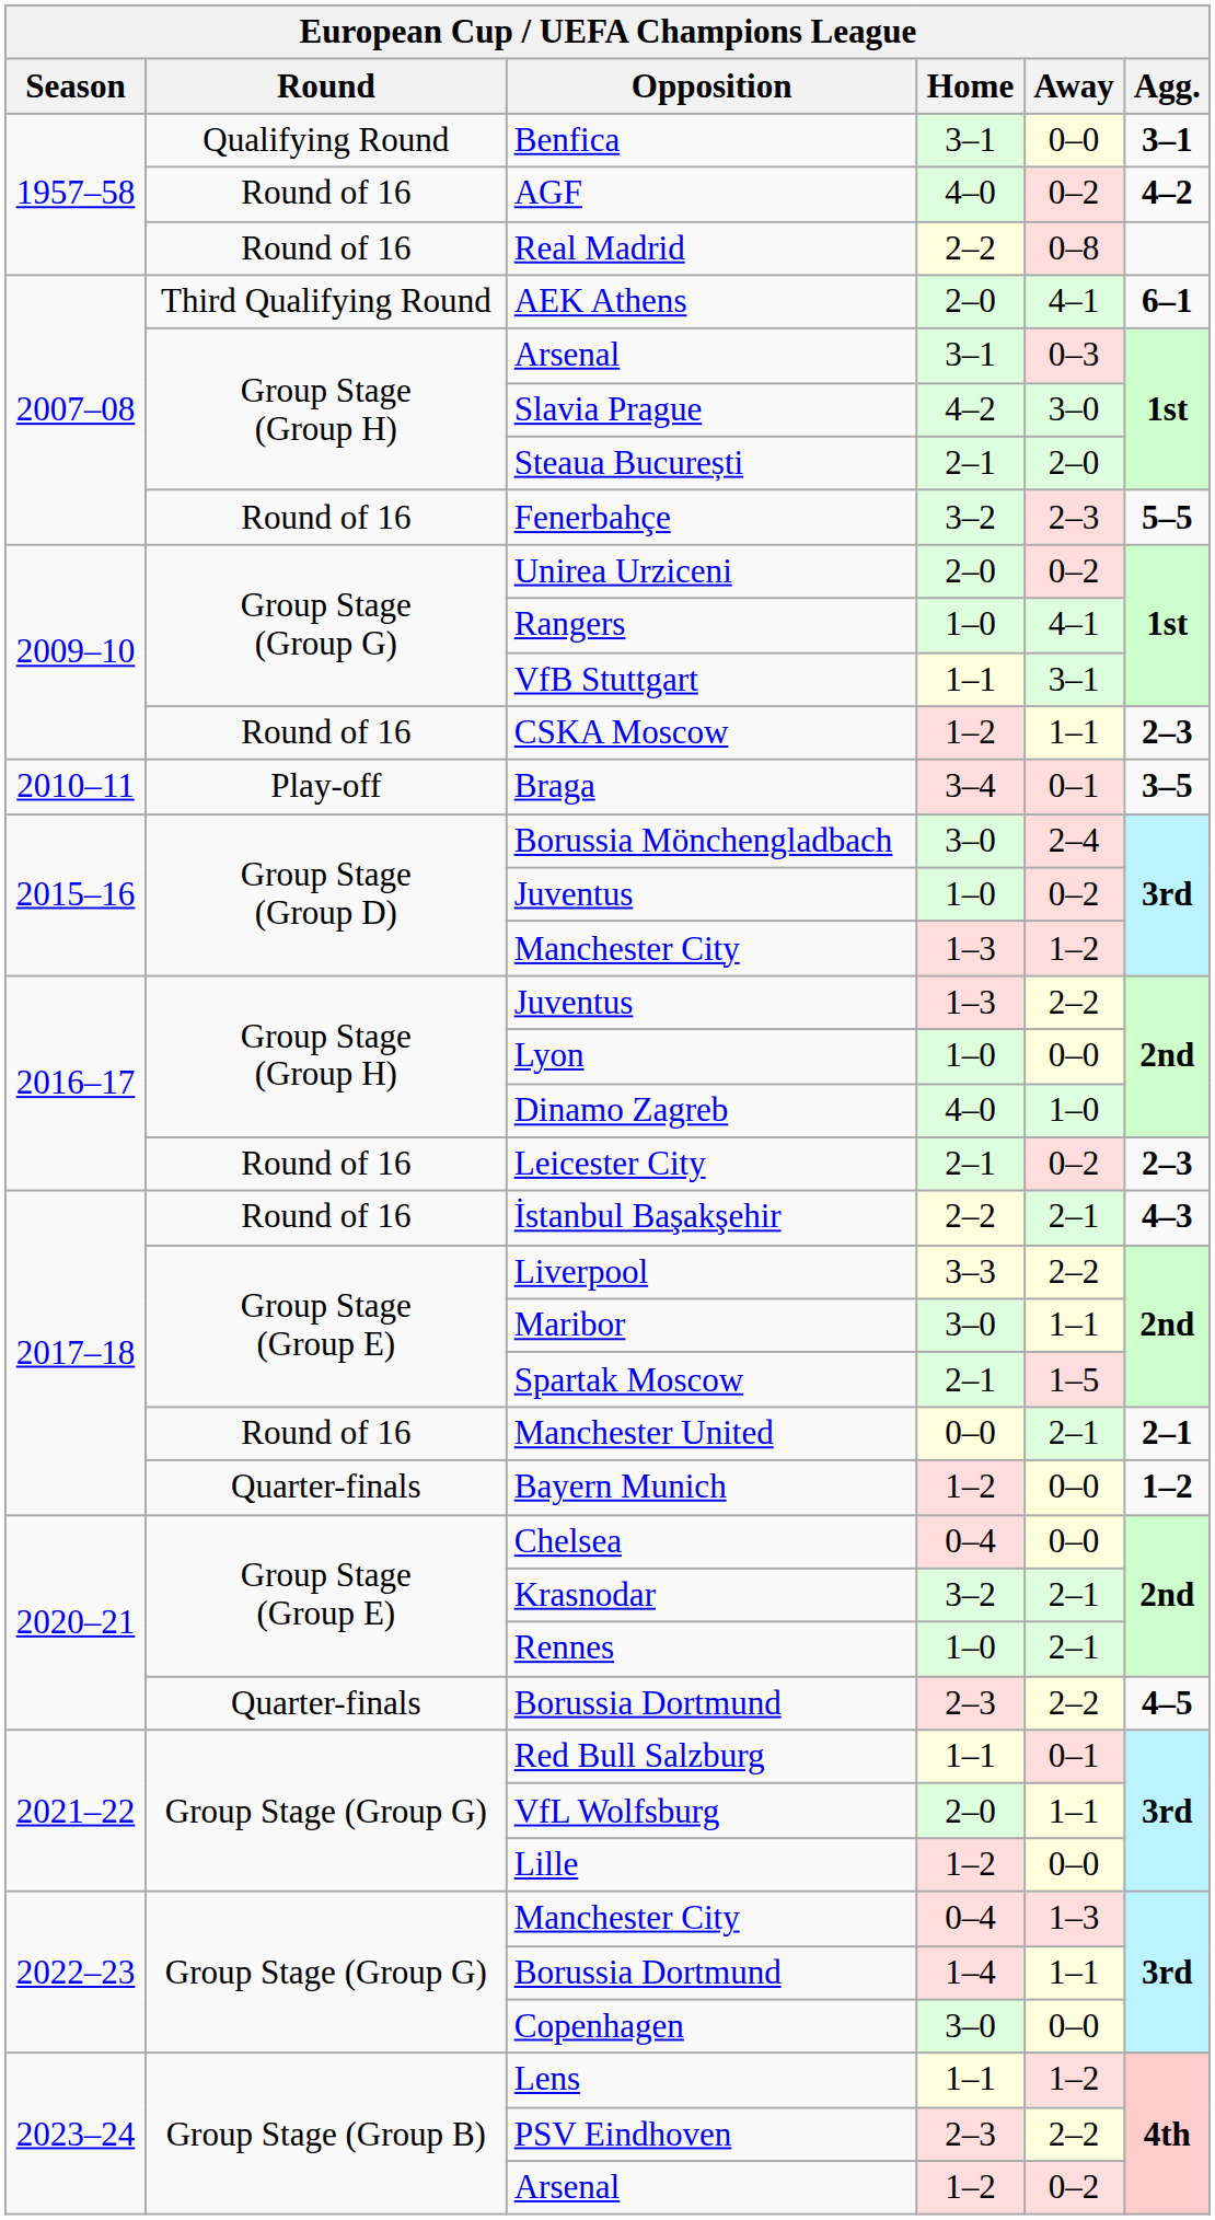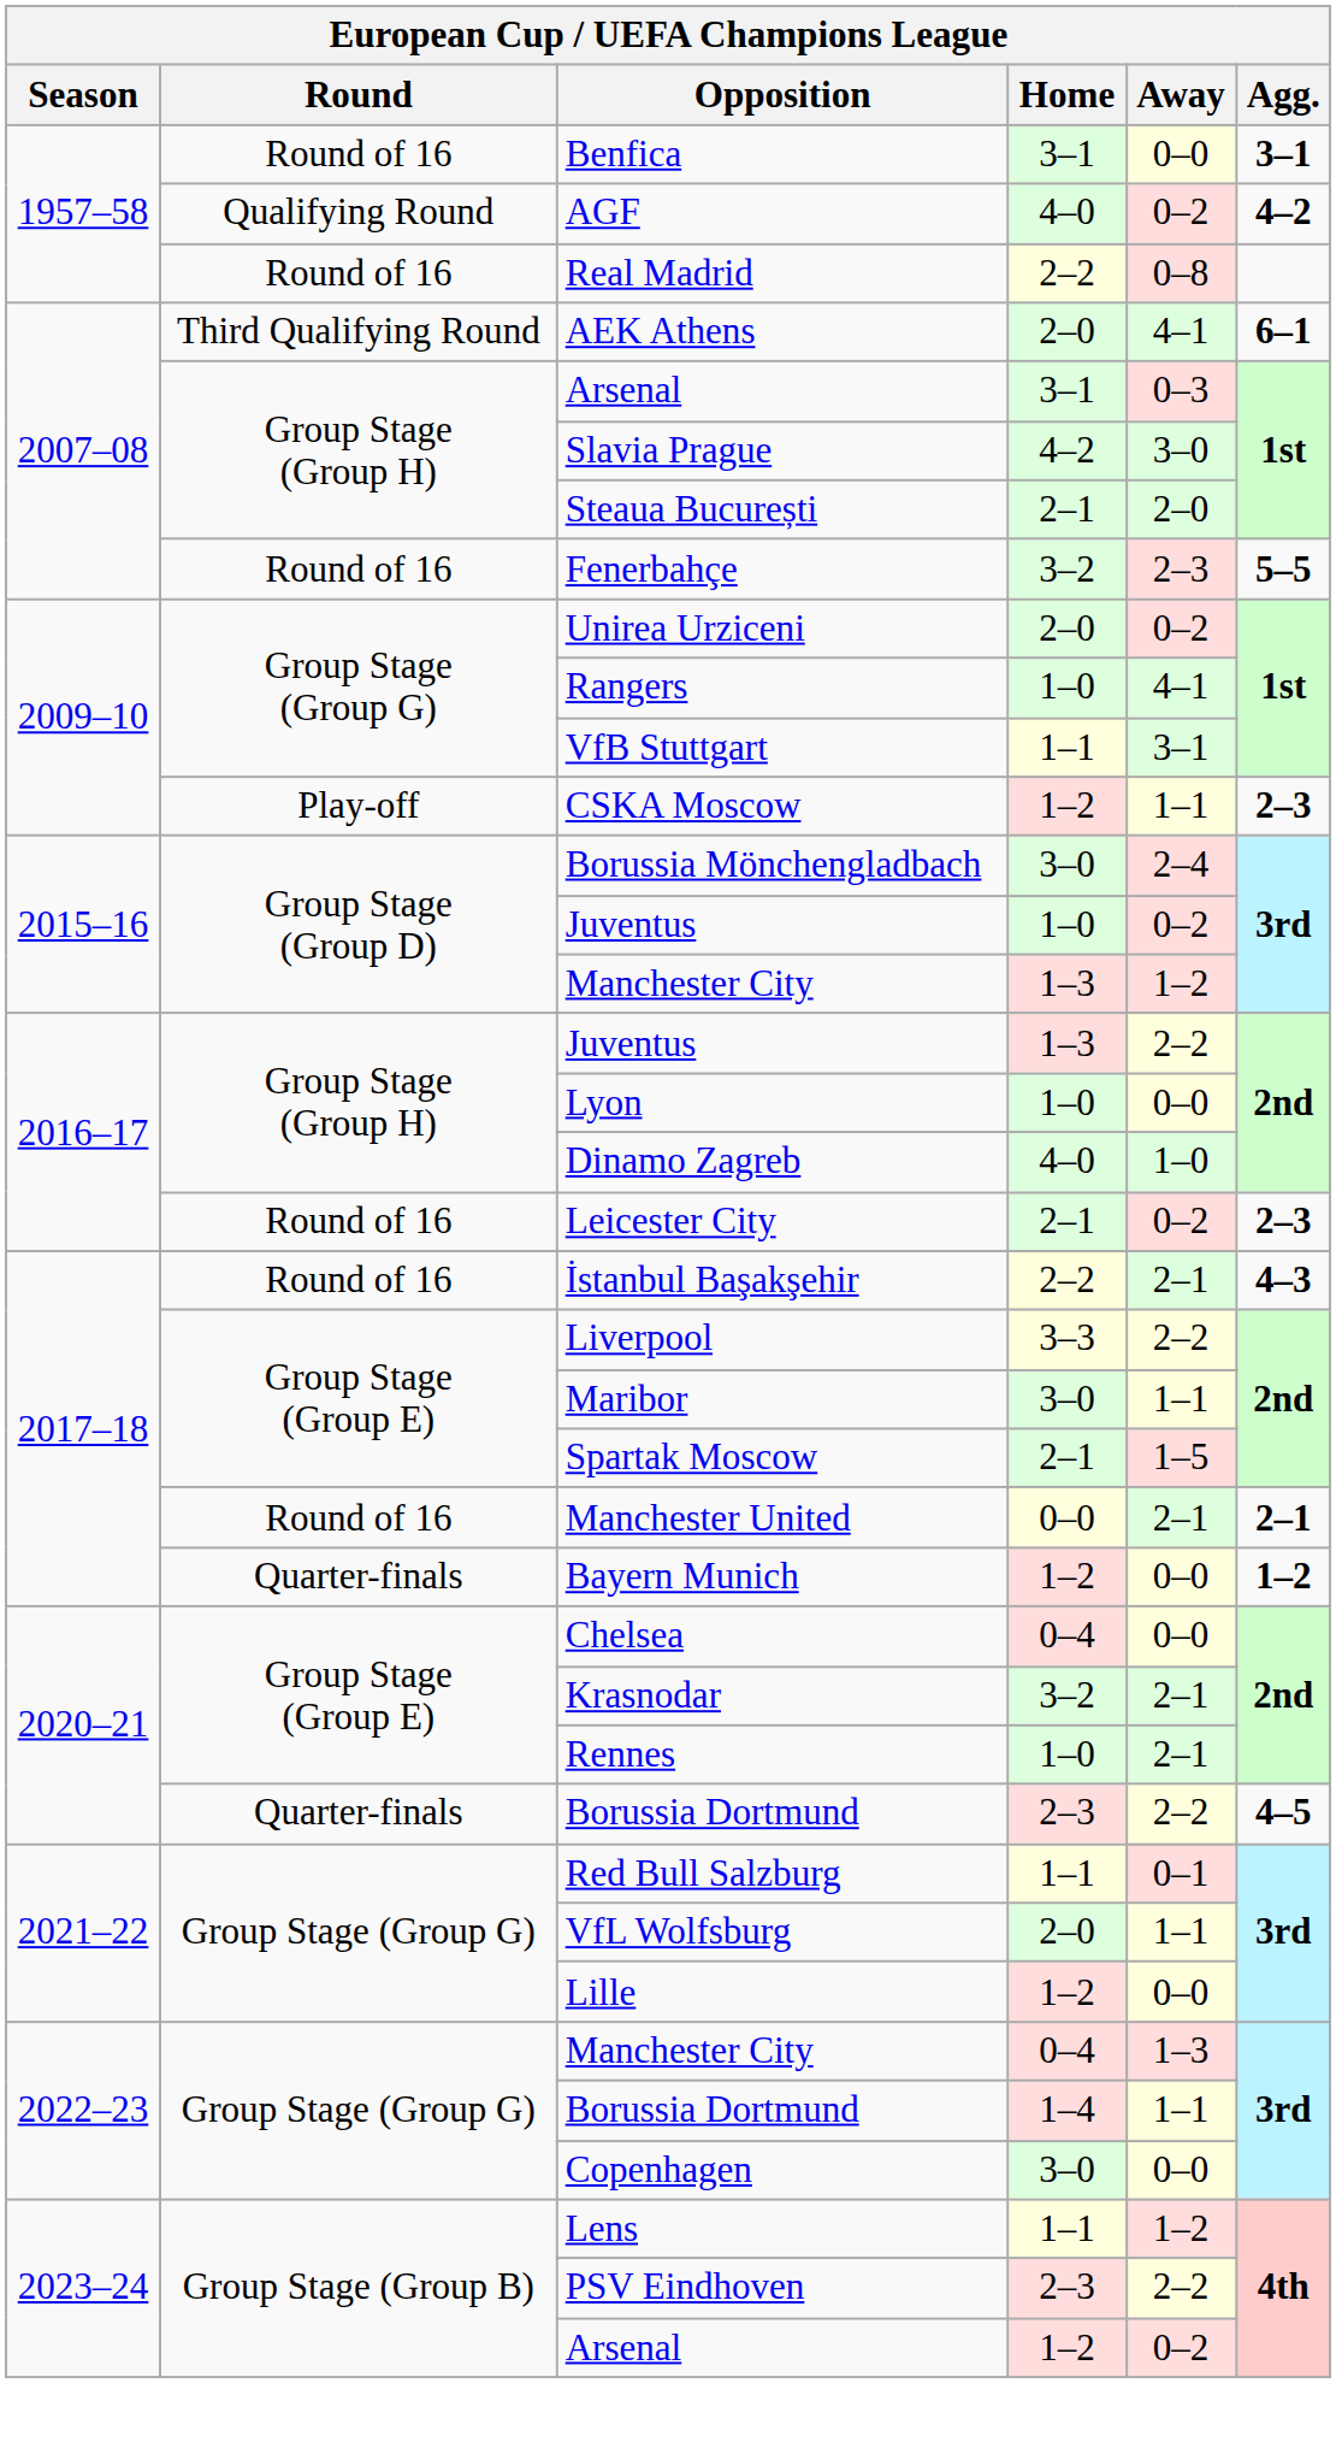Benfica | Round: Qualifying Round -> Round of 16
AGF | Round: Round of 16 -> Qualifying Round
CSKA Moscow | Round: Round of 16 -> Play-off
- row: 2010–11 | Play-off | Braga | 3–4 | 0–1 | 3–5
